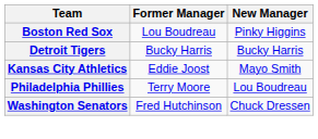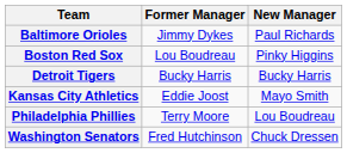+ row: Baltimore Orioles | Jimmy Dykes | Paul Richards
